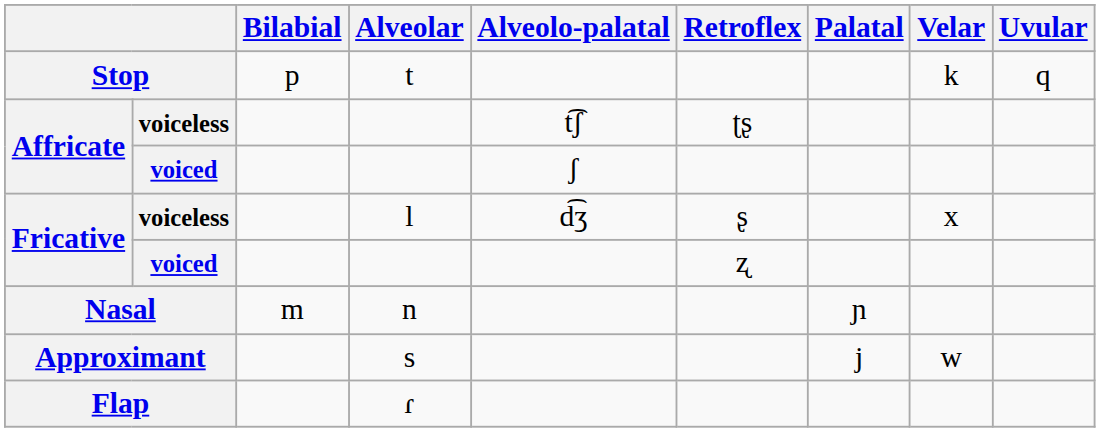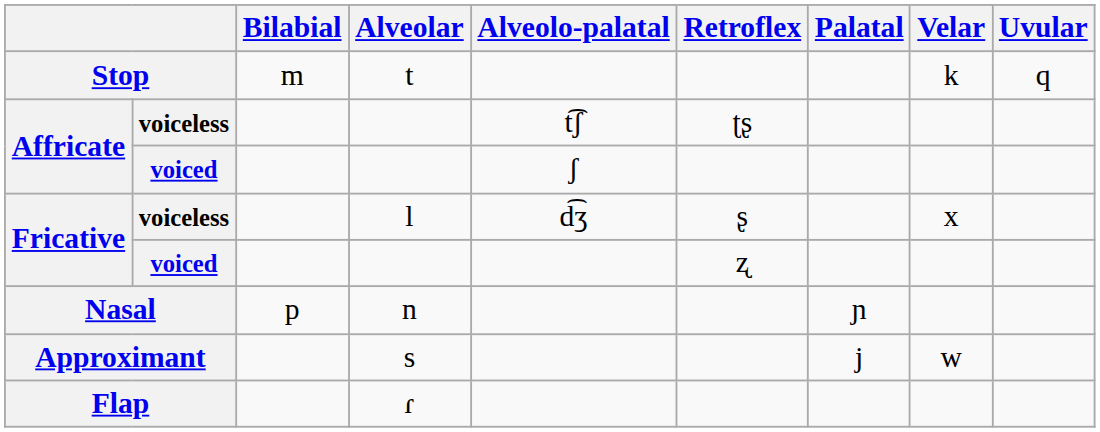Stop | Bilabial: p -> m
Nasal | Bilabial: m -> p
